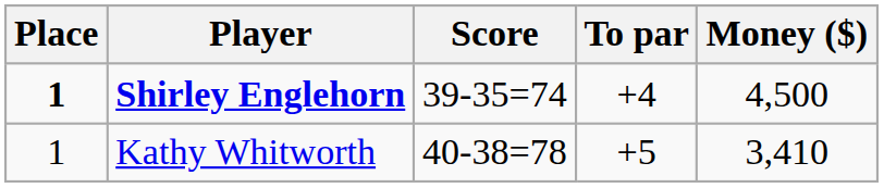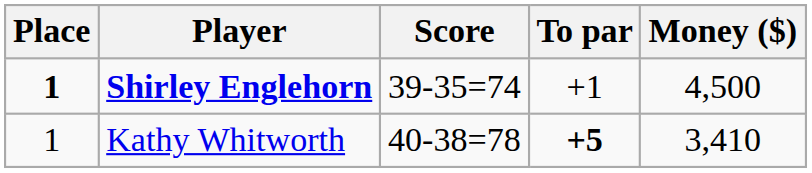Shirley Englehorn | To par: +4 -> +1
Kathy Whitworth | To par: normal -> bold
